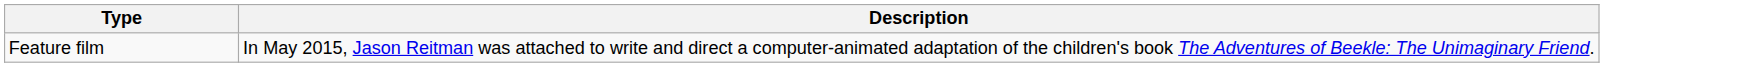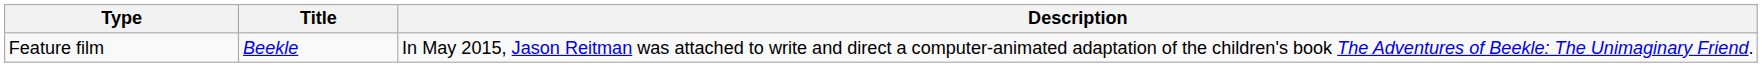+ column: Title | Beekle
